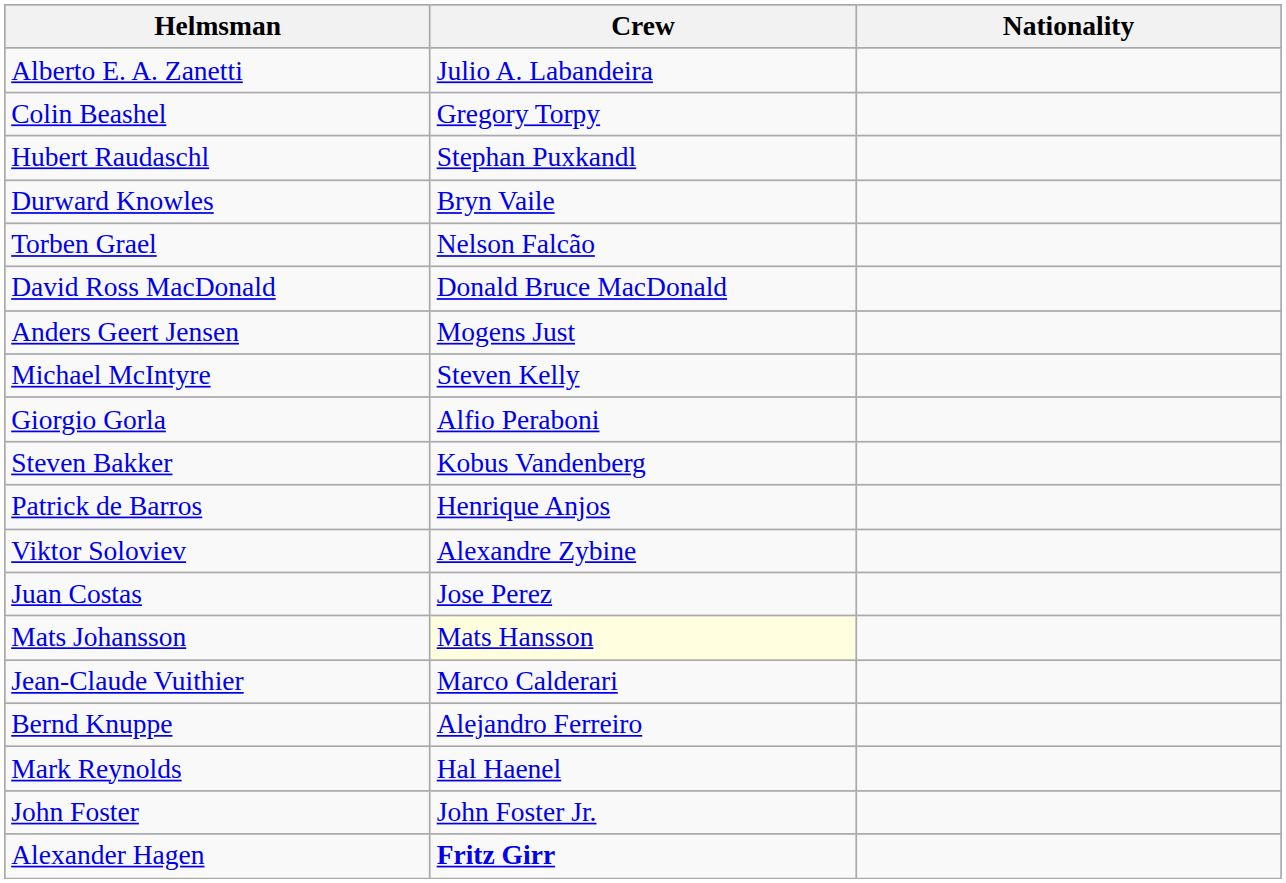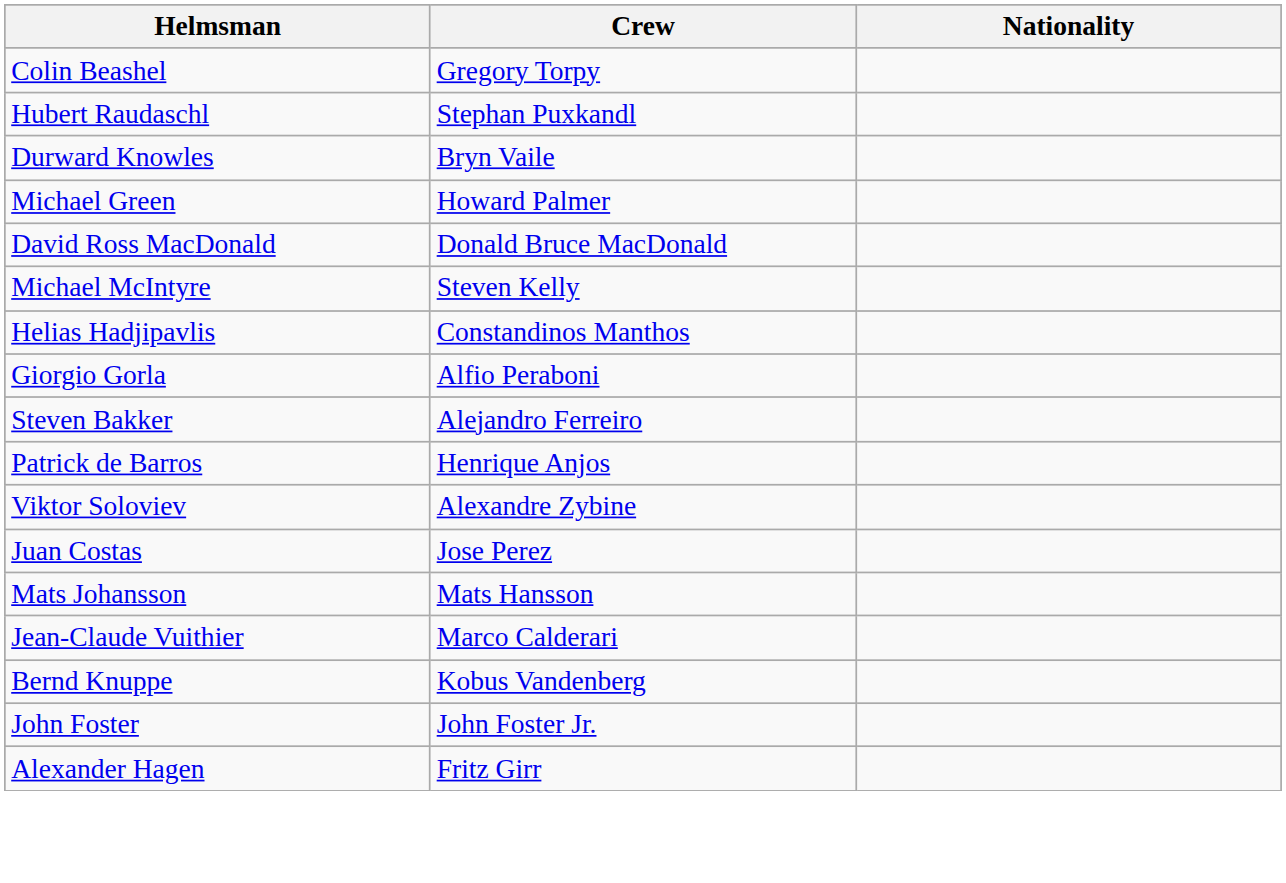- row: Alberto E. A. Zanetti | Julio A. Labandeira
+ row: Michael Green | Howard Palmer
- row: Torben Grael | Nelson Falcão
- row: Anders Geert Jensen | Mogens Just
+ row: Helias Hadjipavlis | Constandinos Manthos
Steven Bakker | Crew: Kobus Vandenberg -> Alejandro Ferreiro
Mats Johansson | Crew: lightyellow background -> no background
Bernd Knuppe | Crew: Alejandro Ferreiro -> Kobus Vandenberg
- row: Mark Reynolds | Hal Haenel
Alexander Hagen | Crew: bold -> normal
